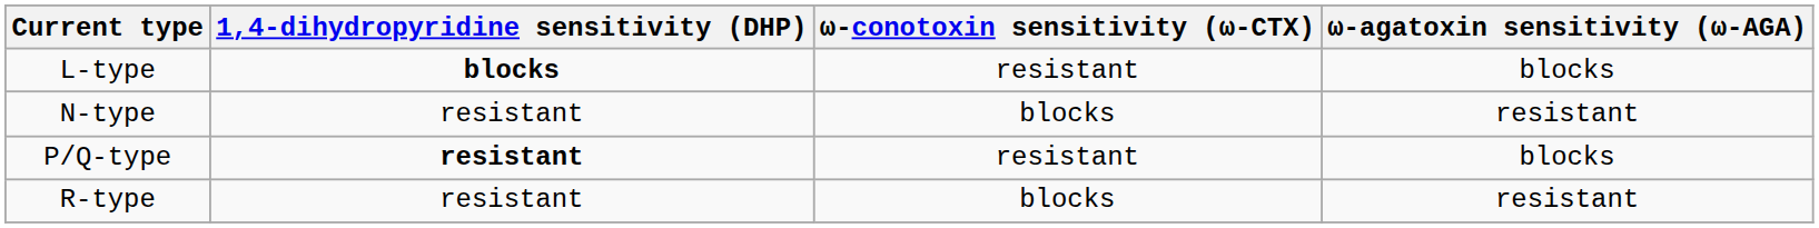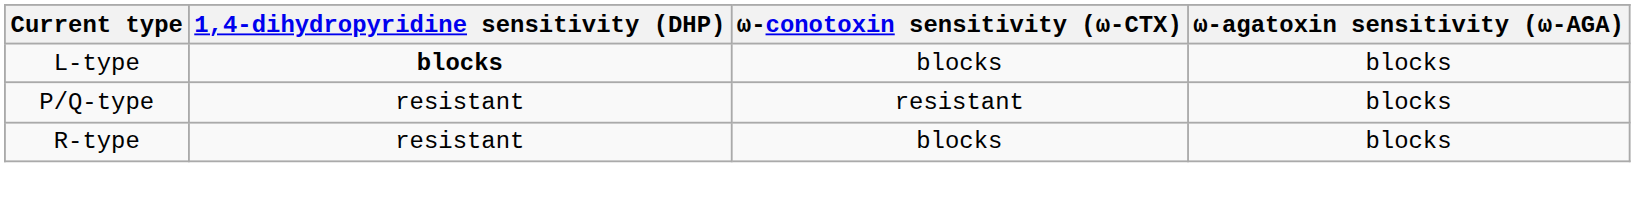L-type | ω-conotoxin sensitivity (ω-CTX): resistant -> blocks
- row: N-type | resistant | blocks | resistant
P/Q-type | 1,4-dihydropyridine sensitivity (DHP): bold -> normal
R-type | ω-agatoxin sensitivity (ω-AGA): resistant -> blocks
